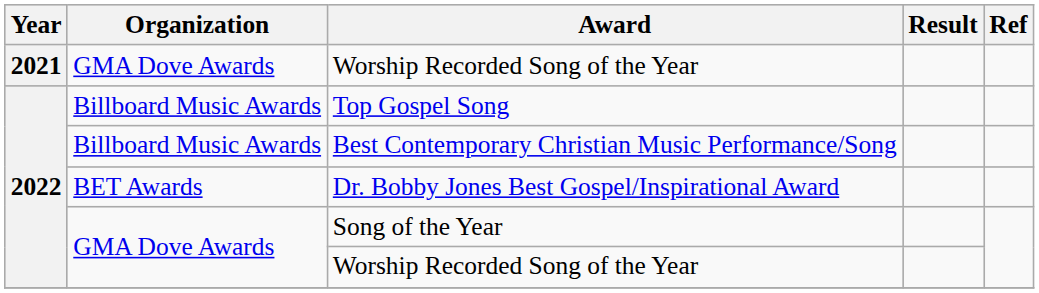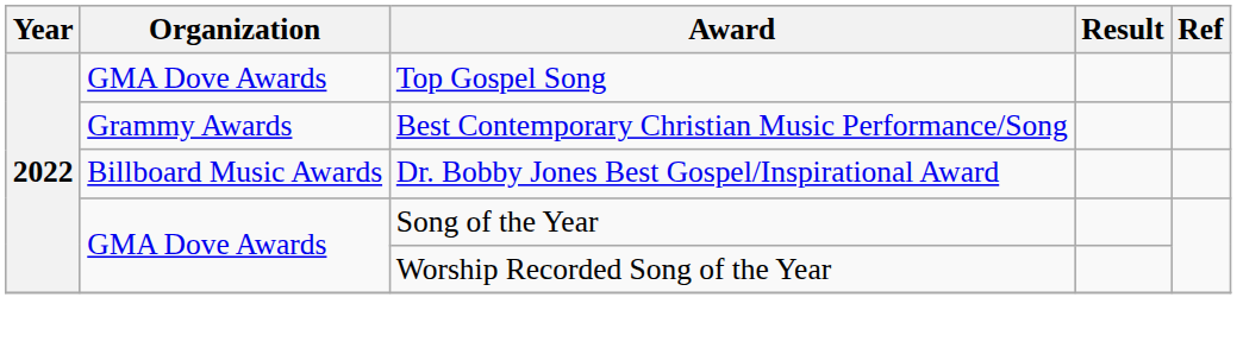- row: 2021 | GMA Dove Awards | Worship Recorded Song of the Year
Top Gospel Song | Organization: Billboard Music Awards -> GMA Dove Awards
Best Contemporary Christian Music Performance/Song | Organization: Billboard Music Awards -> Grammy Awards
Dr. Bobby Jones Best Gospel/Inspirational Award | Organization: BET Awards -> Billboard Music Awards
